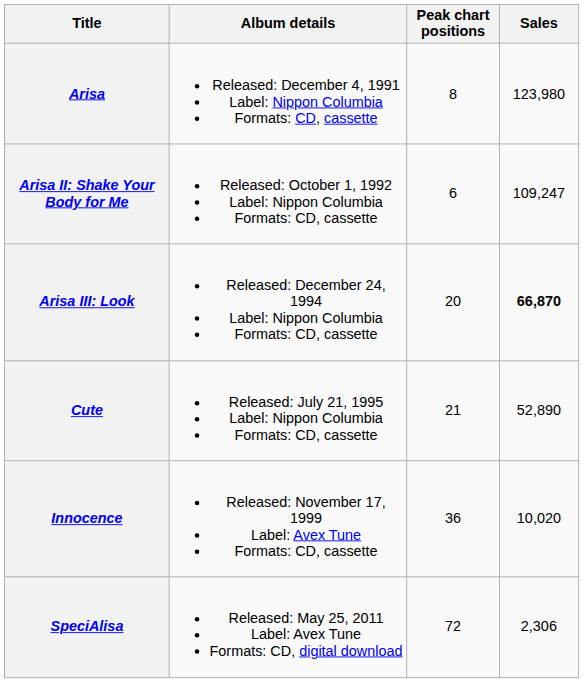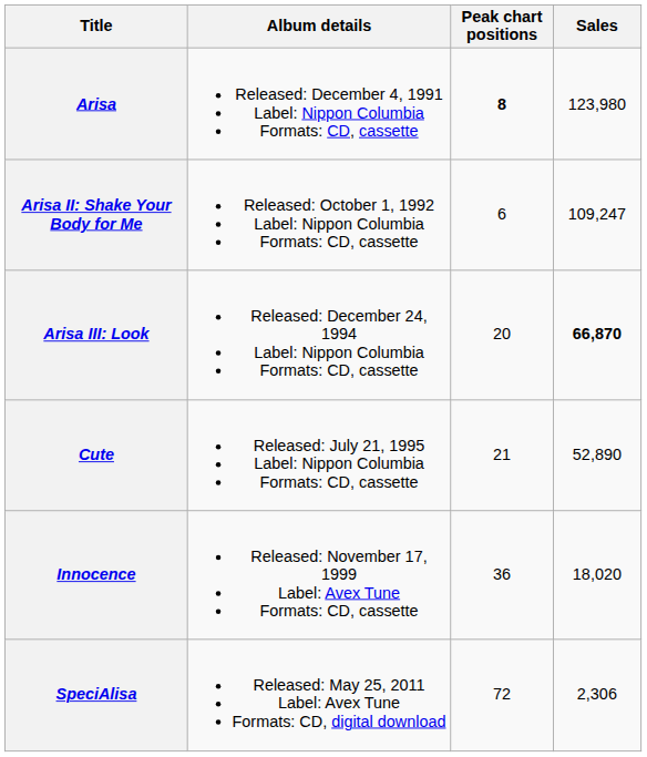Arisa | Peak chart positions: normal -> bold
Innocence | Sales: 10,020 -> 18,020
